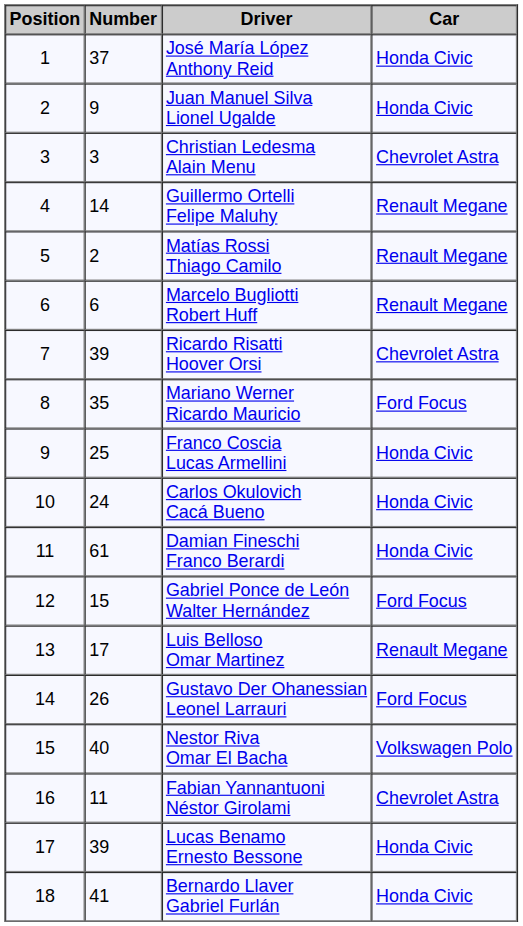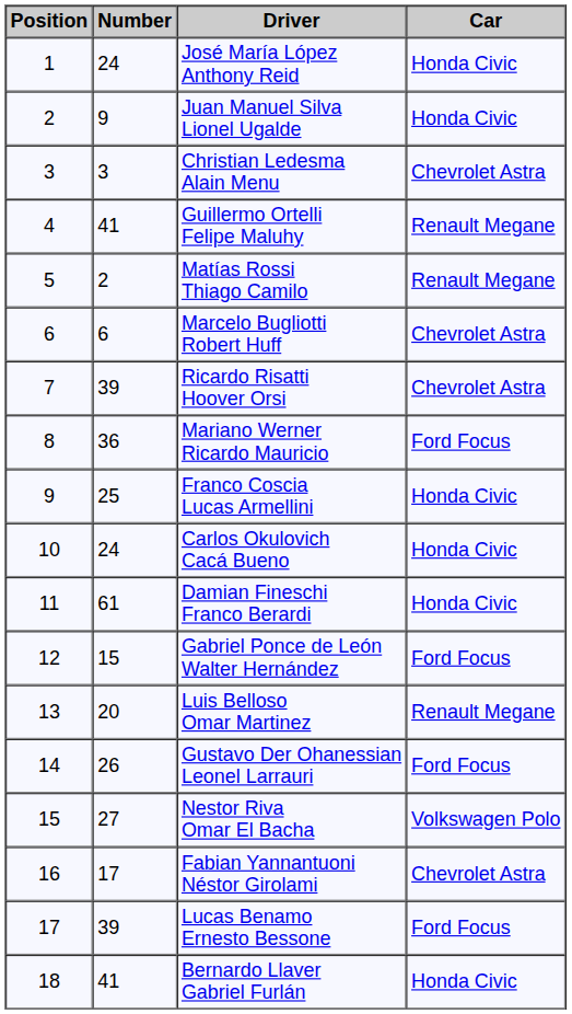José María López Anthony Reid | Number: 37 -> 24
Guillermo Ortelli Felipe Maluhy | Number: 14 -> 41
Marcelo Bugliotti Robert Huff | Car: Renault Megane -> Chevrolet Astra
Mariano Werner Ricardo Mauricio | Number: 35 -> 36
Luis Belloso Omar Martinez | Number: 17 -> 20
Nestor Riva Omar El Bacha | Number: 40 -> 27
Fabian Yannantuoni Néstor Girolami | Number: 11 -> 17
Lucas Benamo Ernesto Bessone | Car: Honda Civic -> Ford Focus
